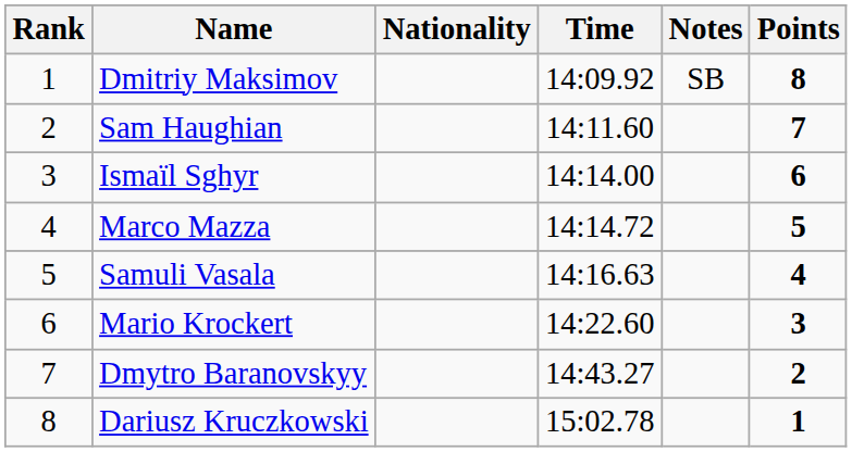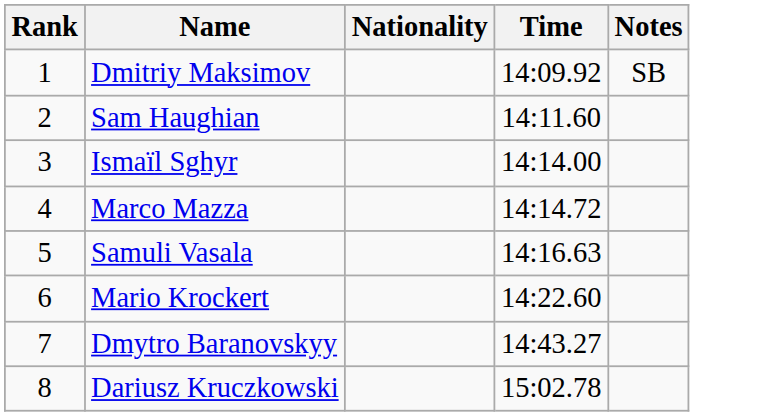- column: Points | 8 | 7 | 6 | 5 | 4 | 3 | 2 | 1
